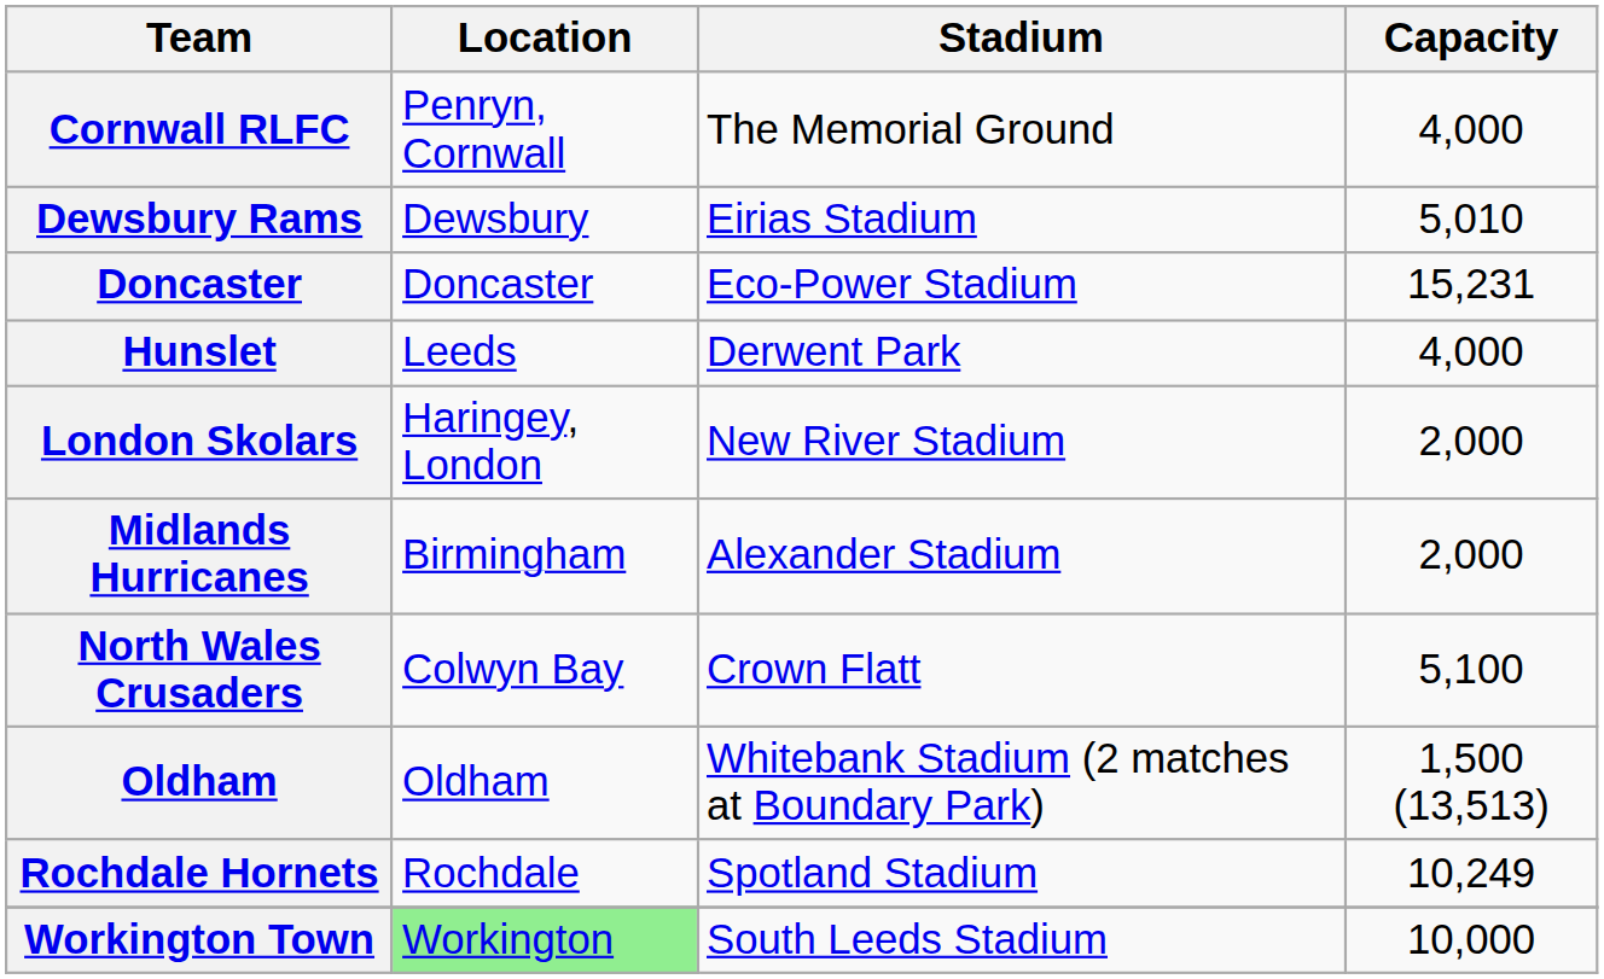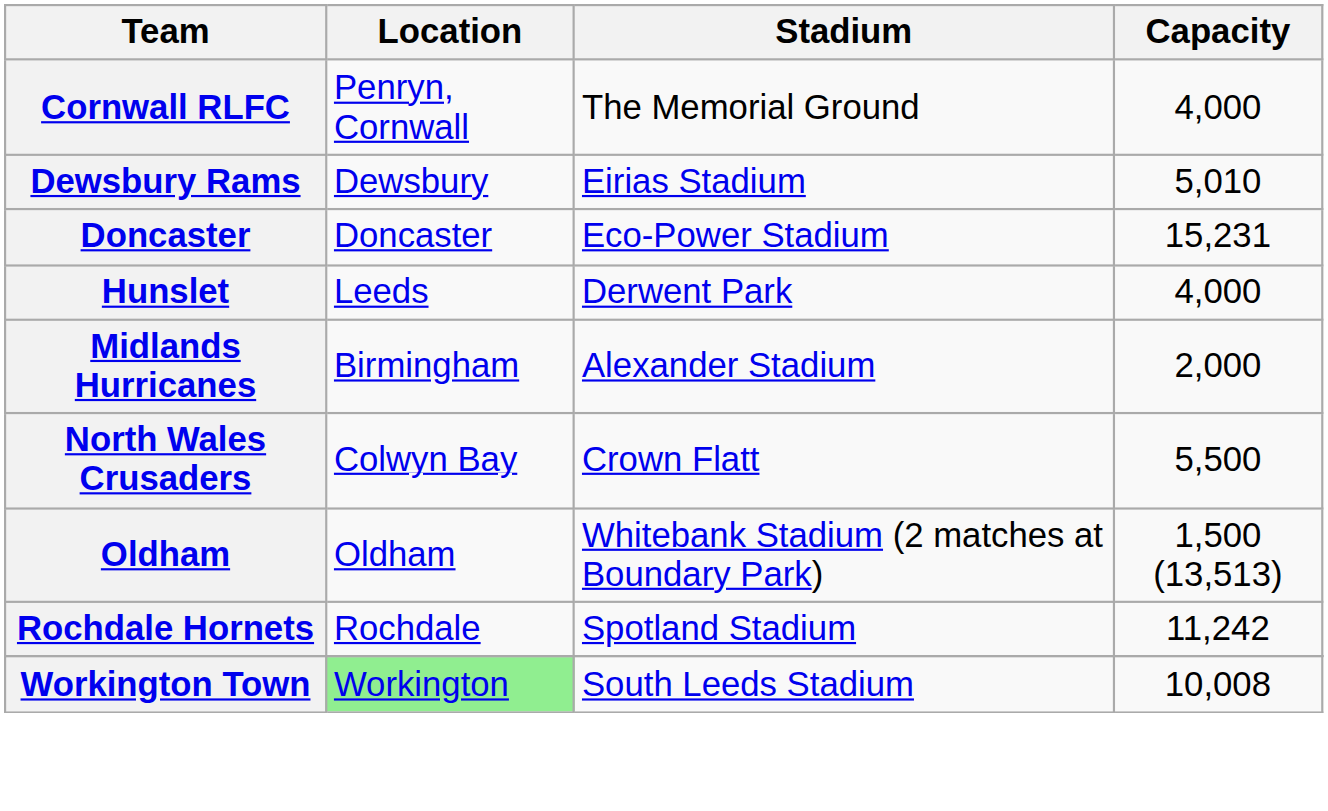- row: London Skolars | Haringey, London | New River Stadium | 2,000
North Wales Crusaders | Capacity: 5,100 -> 5,500
Rochdale Hornets | Capacity: 10,249 -> 11,242
Workington Town | Capacity: 10,000 -> 10,008
